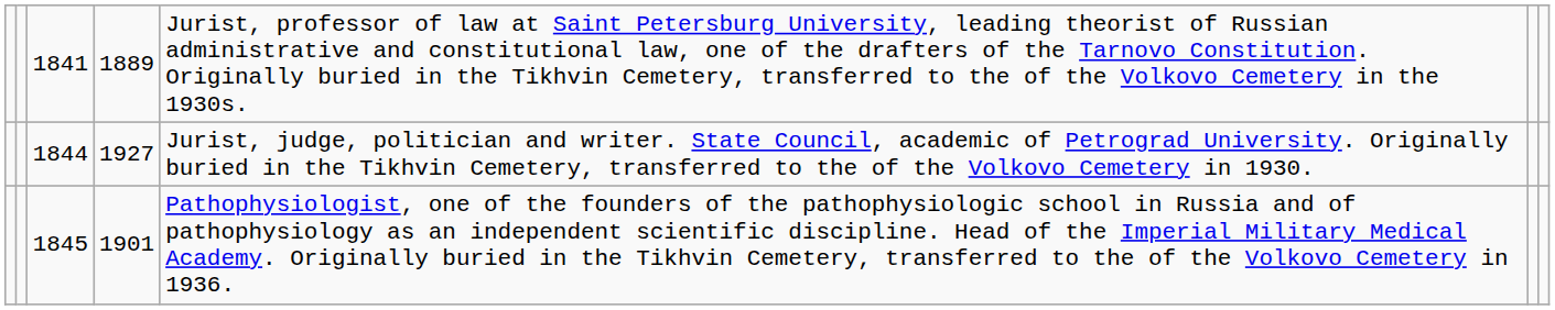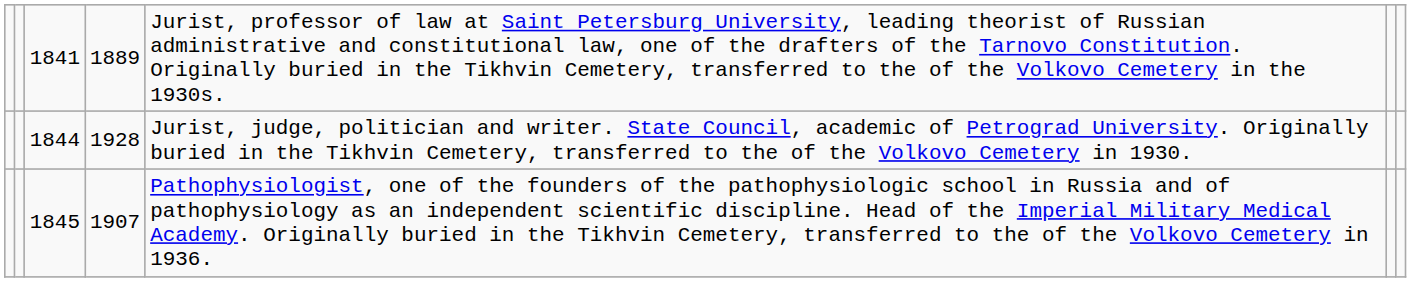1844 | column 4: 1927 -> 1928
1845 | column 4: 1901 -> 1907
